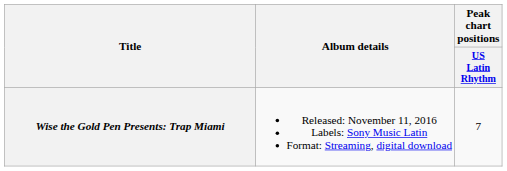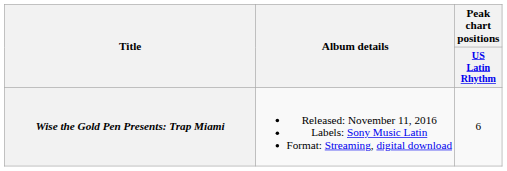Wise the Gold Pen Presents: Trap Miami | Peak chart positions / US Latin Rhythm: 7 -> 6
